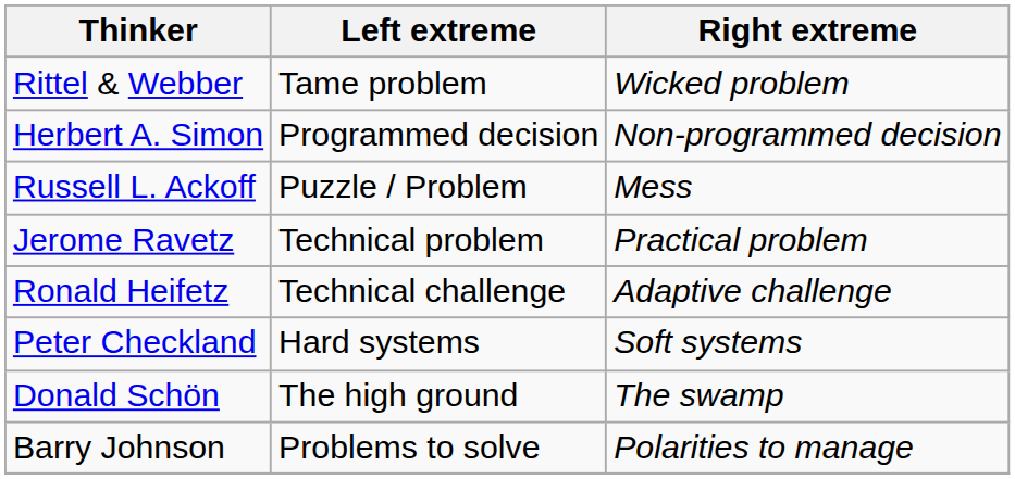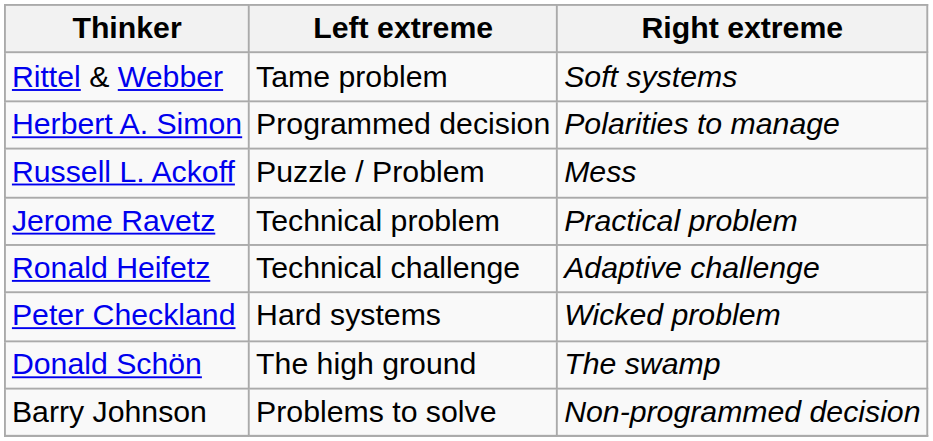Rittel & Webber | Right extreme: Wicked problem -> Soft systems
Herbert A. Simon | Right extreme: Non-programmed decision -> Polarities to manage
Peter Checkland | Right extreme: Soft systems -> Wicked problem
Barry Johnson | Right extreme: Polarities to manage -> Non-programmed decision
